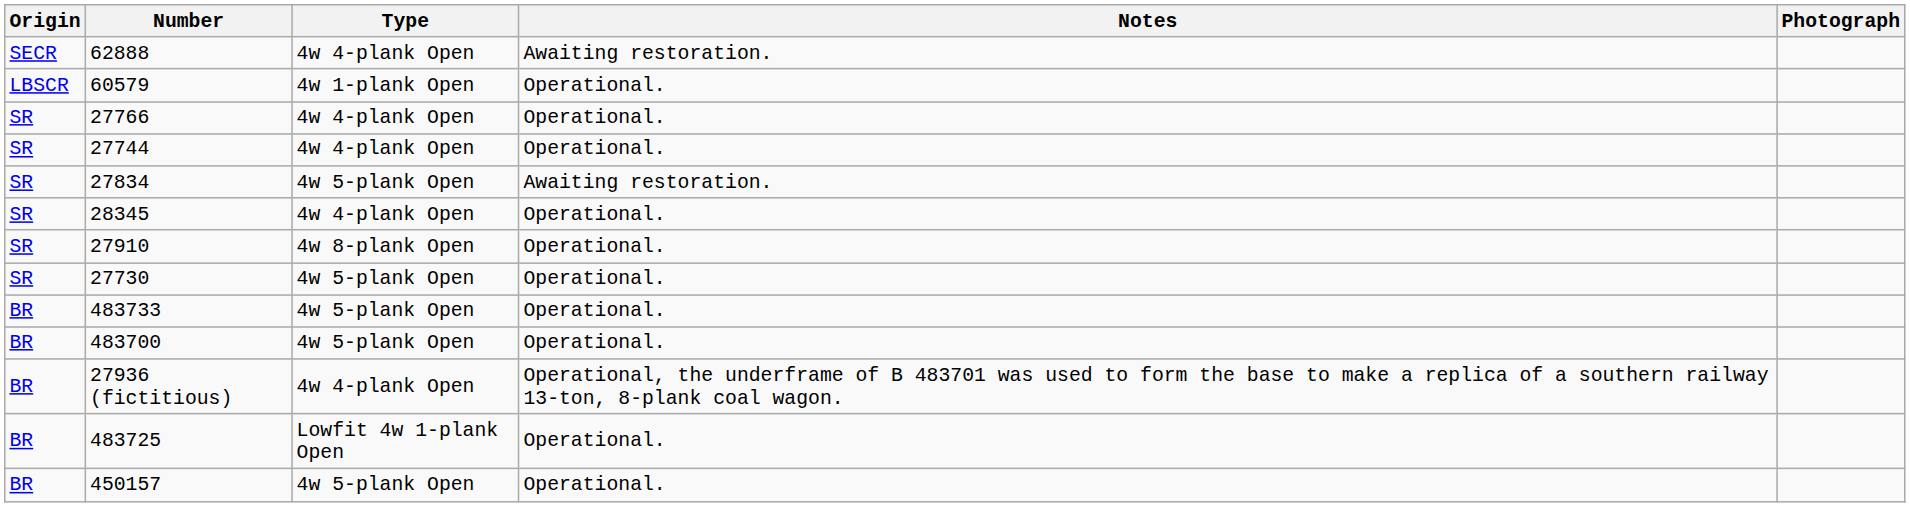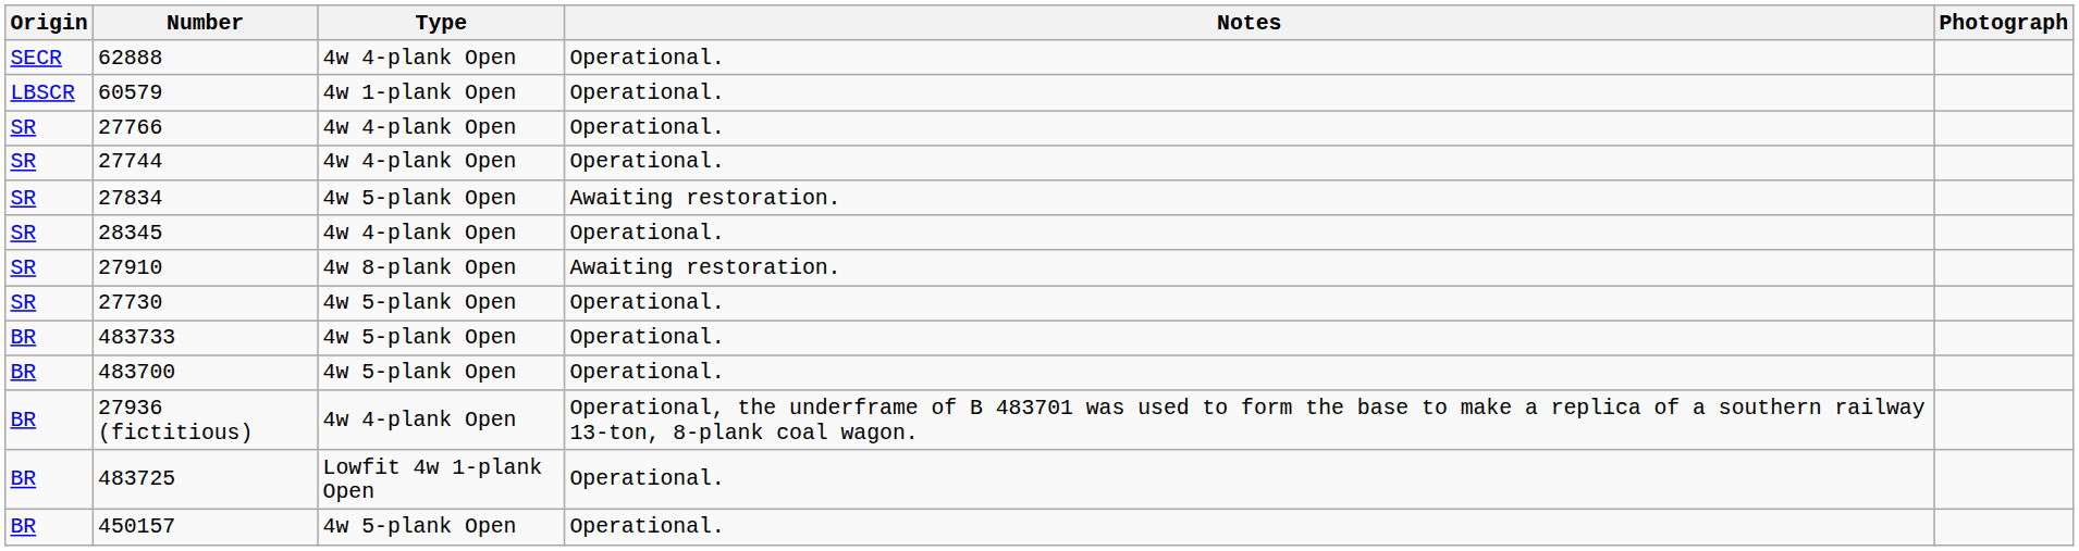62888 | Notes: Awaiting restoration. -> Operational.
27910 | Notes: Operational. -> Awaiting restoration.
